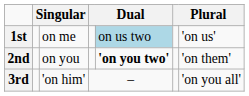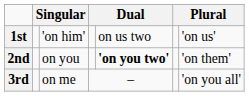1st | column 3: on me -> 'on him'
1st | column 5: lightblue background -> no background
3rd | column 3: 'on him' -> on me
